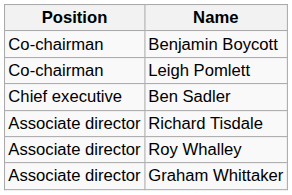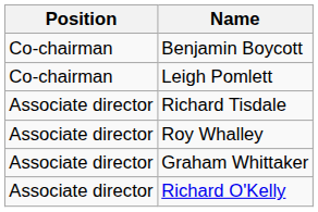- row: Chief executive | Ben Sadler
+ row: Associate director | Richard O'Kelly
